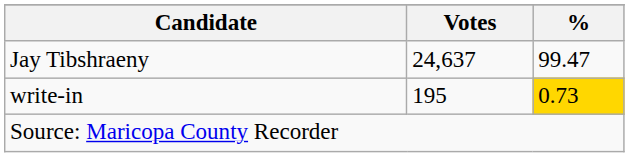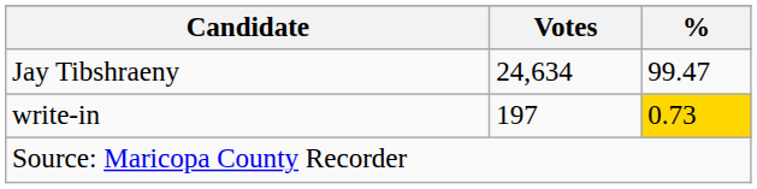Jay Tibshraeny | Votes: 24,637 -> 24,634
write-in | Votes: 195 -> 197
